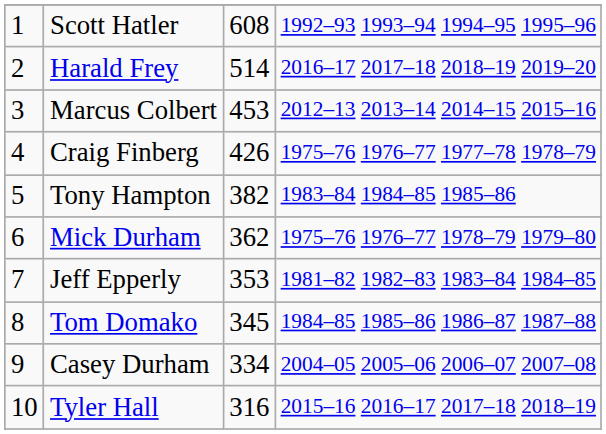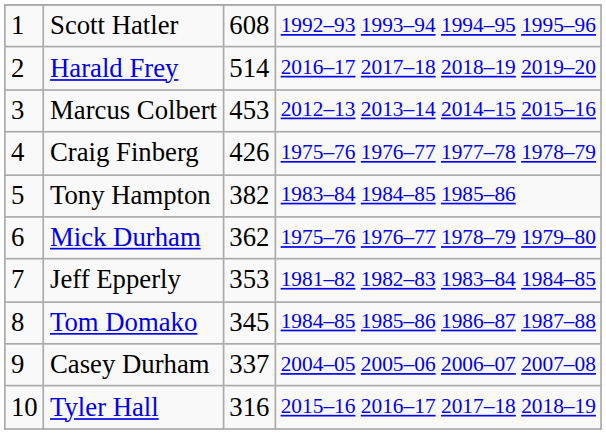Casey Durham | column 3: 334 -> 337
